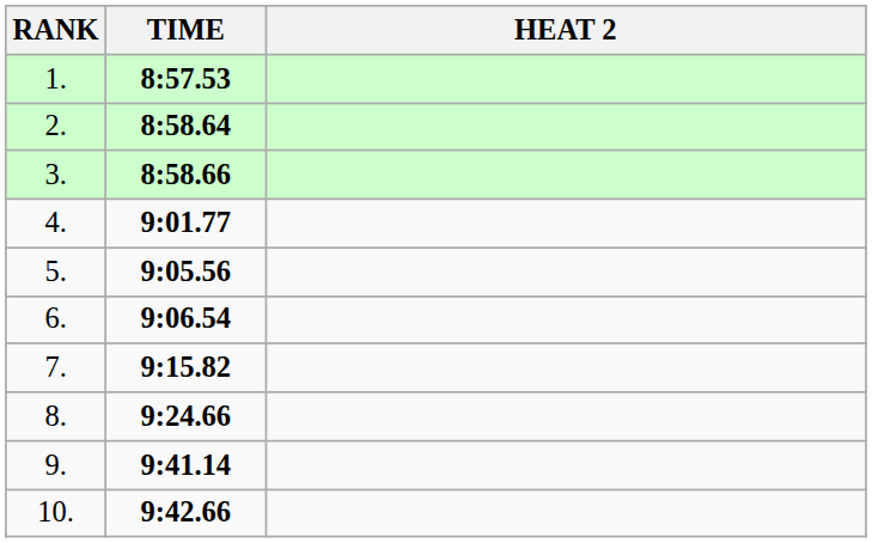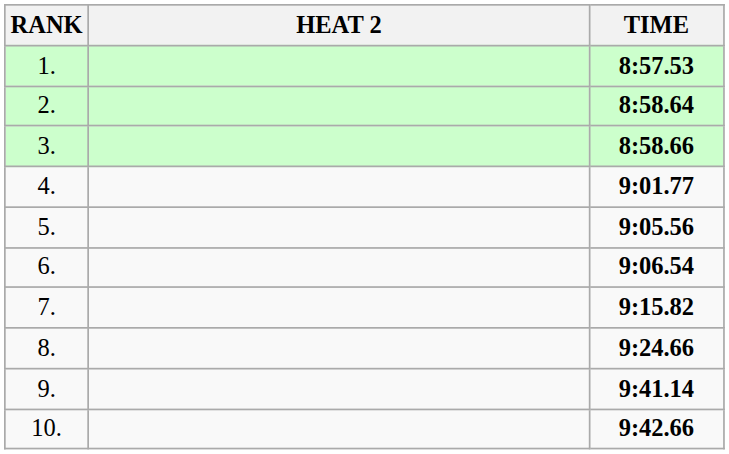columns swapped: HEAT 2 <-> TIME
